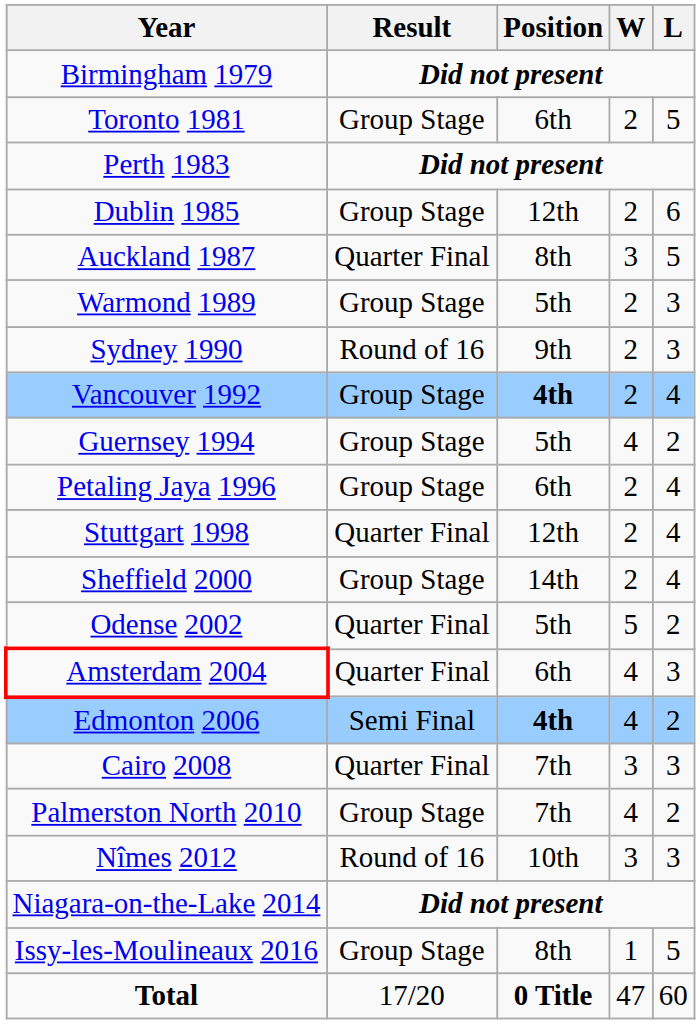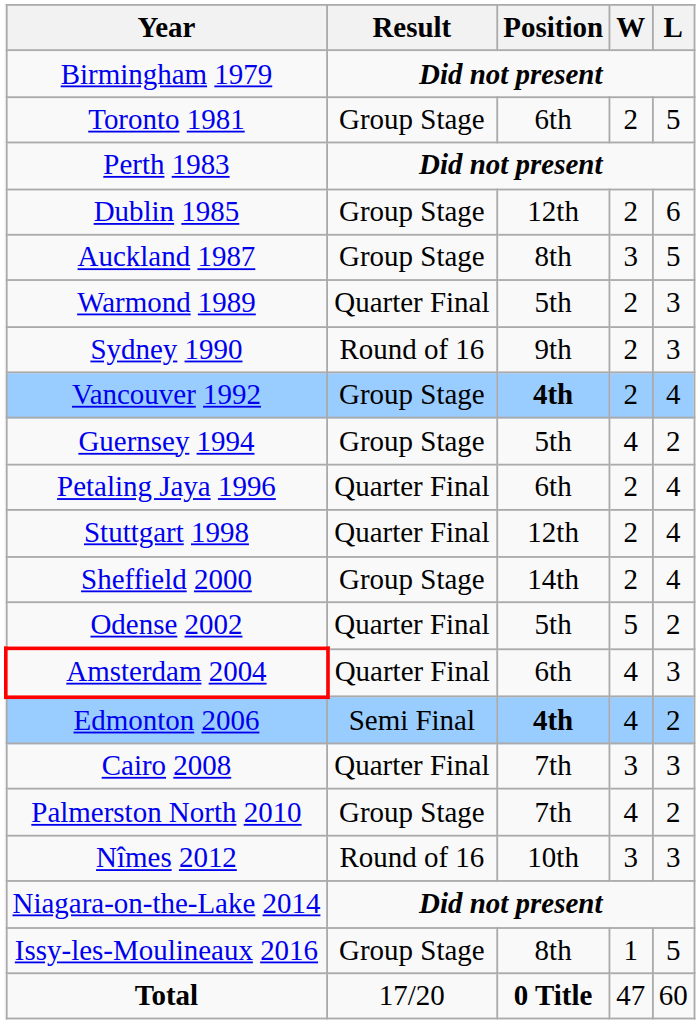Auckland 1987 | Result: Quarter Final -> Group Stage
Warmond 1989 | Result: Group Stage -> Quarter Final
Petaling Jaya 1996 | Result: Group Stage -> Quarter Final
